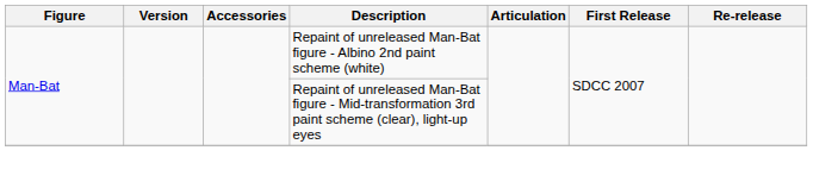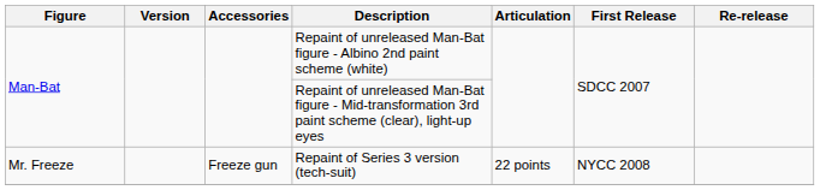+ row: Mr. Freeze | Freeze gun | Repaint of Series 3 version (tech-suit) | 22 points | NYCC 2008
